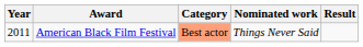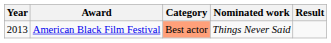American Black Film Festival | Year: 2011 -> 2013
